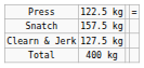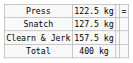Snatch | column 2: 157.5 kg -> 127.5 kg
Clearn & Jerk | column 2: 127.5 kg -> 157.5 kg
